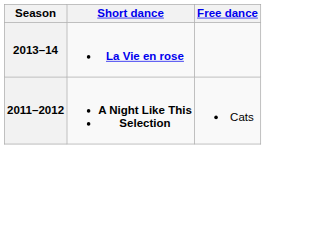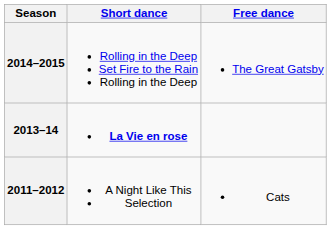+ row: 2014–2015 | Rolling in the Deep Set Fire to the Rain Rolling in the Deep | The Great Gatsby
2011–2012 | Short dance: bold -> normal
